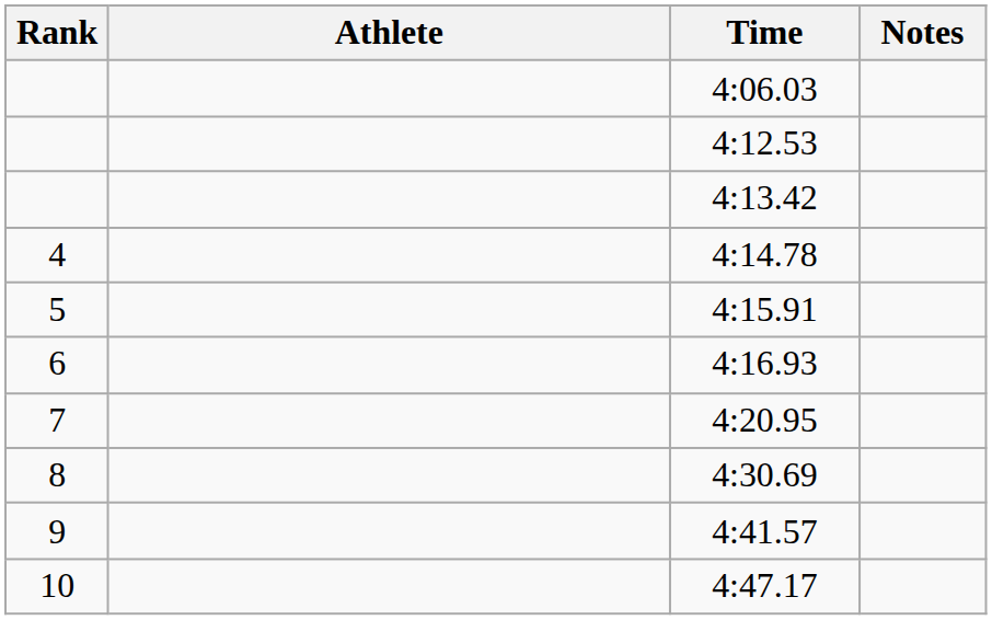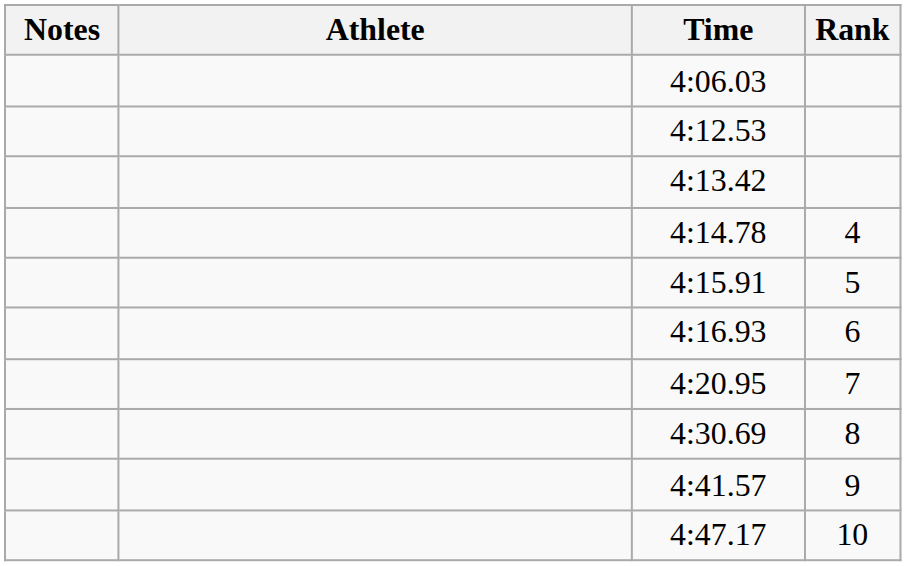columns swapped: Rank <-> Notes
